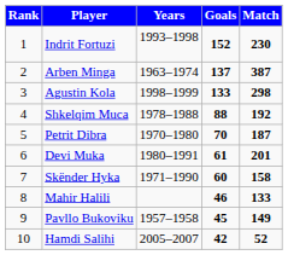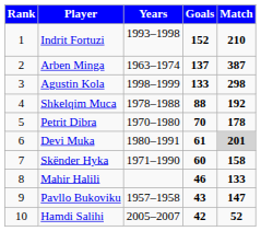Indrit Fortuzi | Match: 230 -> 210
Petrit Dibra | Match: 187 -> 178
Devi Muka | Match: no background -> lightgrey background
Pavllo Bukoviku | Goals: 45 -> 43
Pavllo Bukoviku | Match: 149 -> 147
